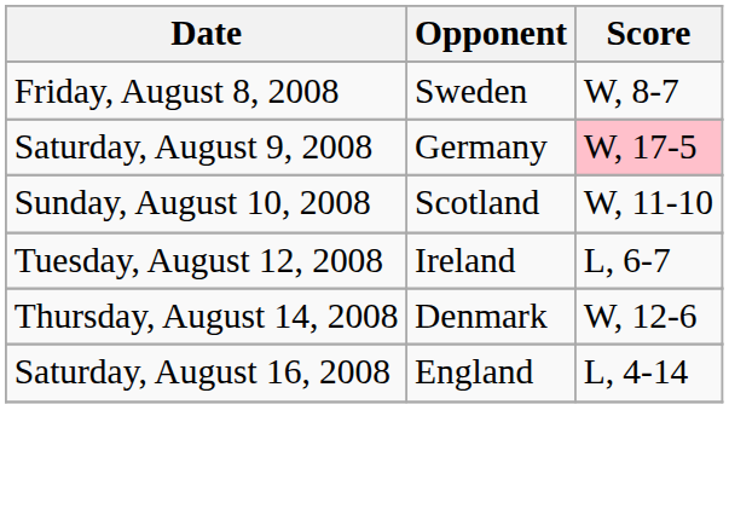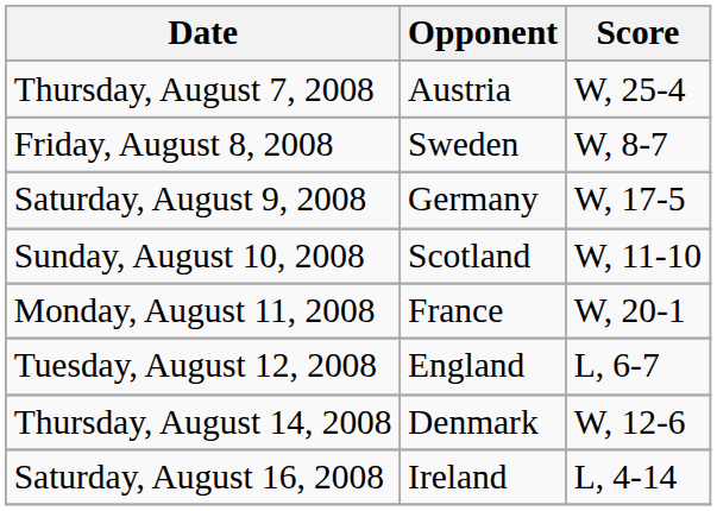+ row: Thursday, August 7, 2008 | Austria | W, 25-4
Saturday, August 9, 2008 | Score: pink background -> no background
+ row: Monday, August 11, 2008 | France | W, 20-1
Tuesday, August 12, 2008 | Opponent: Ireland -> England
Saturday, August 16, 2008 | Opponent: England -> Ireland
